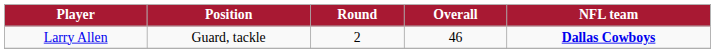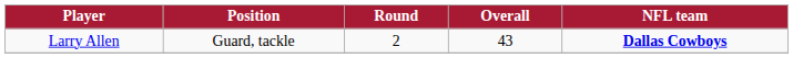Larry Allen | Overall: 46 -> 43
